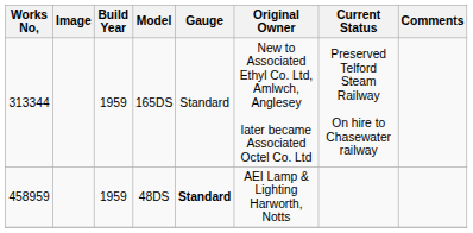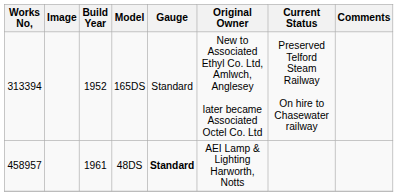165DS | Works No,: 313344 -> 313394
165DS | Build Year: 1959 -> 1952
48DS | Works No,: 458959 -> 458957
48DS | Build Year: 1959 -> 1961
